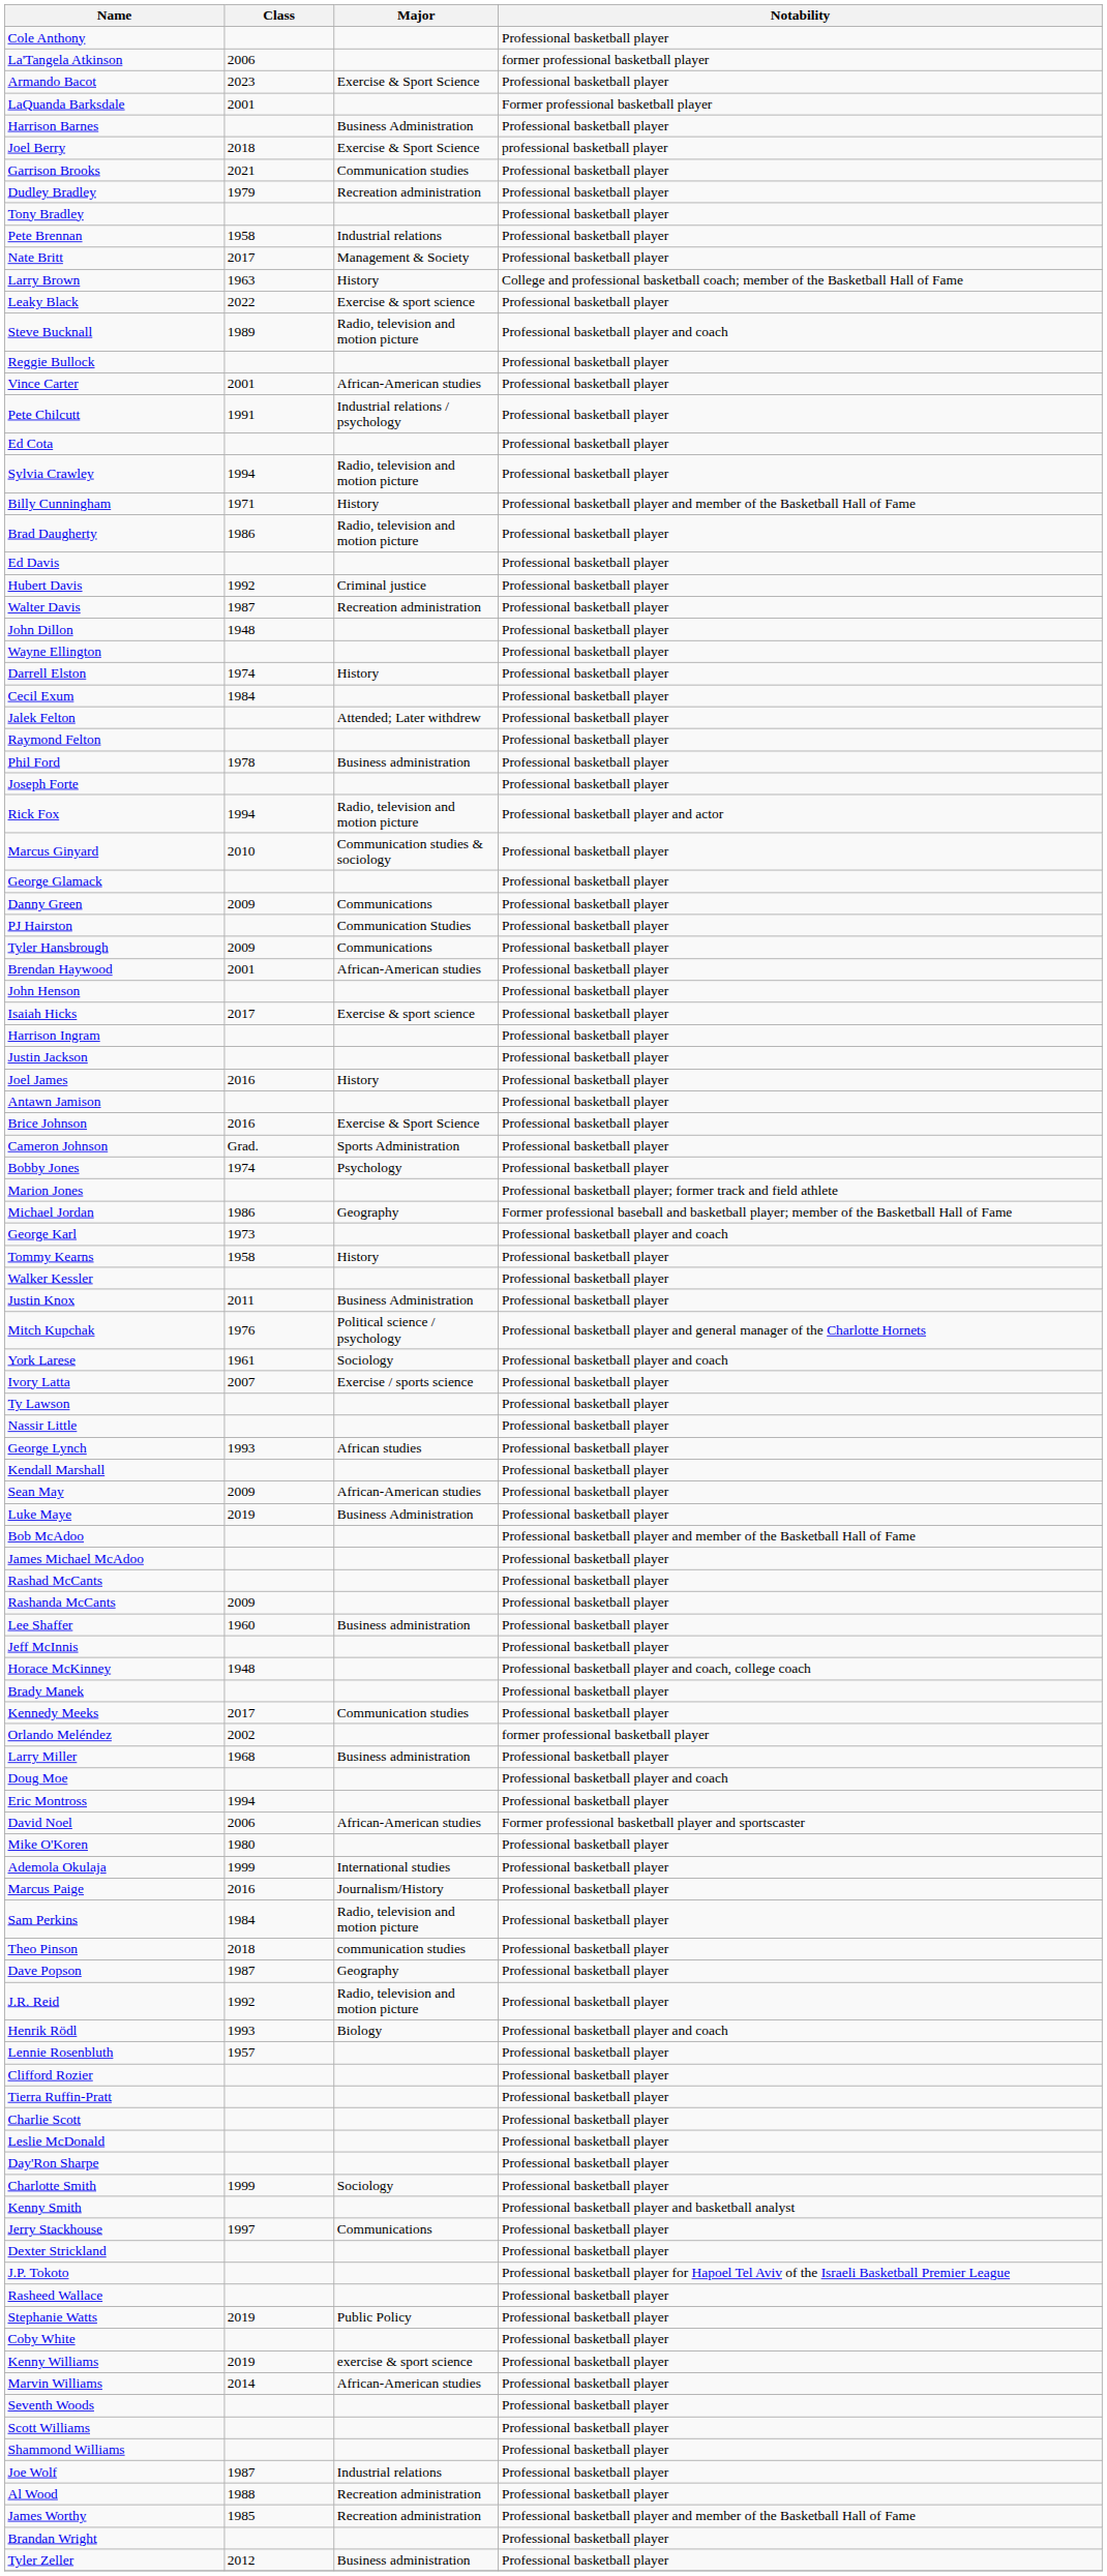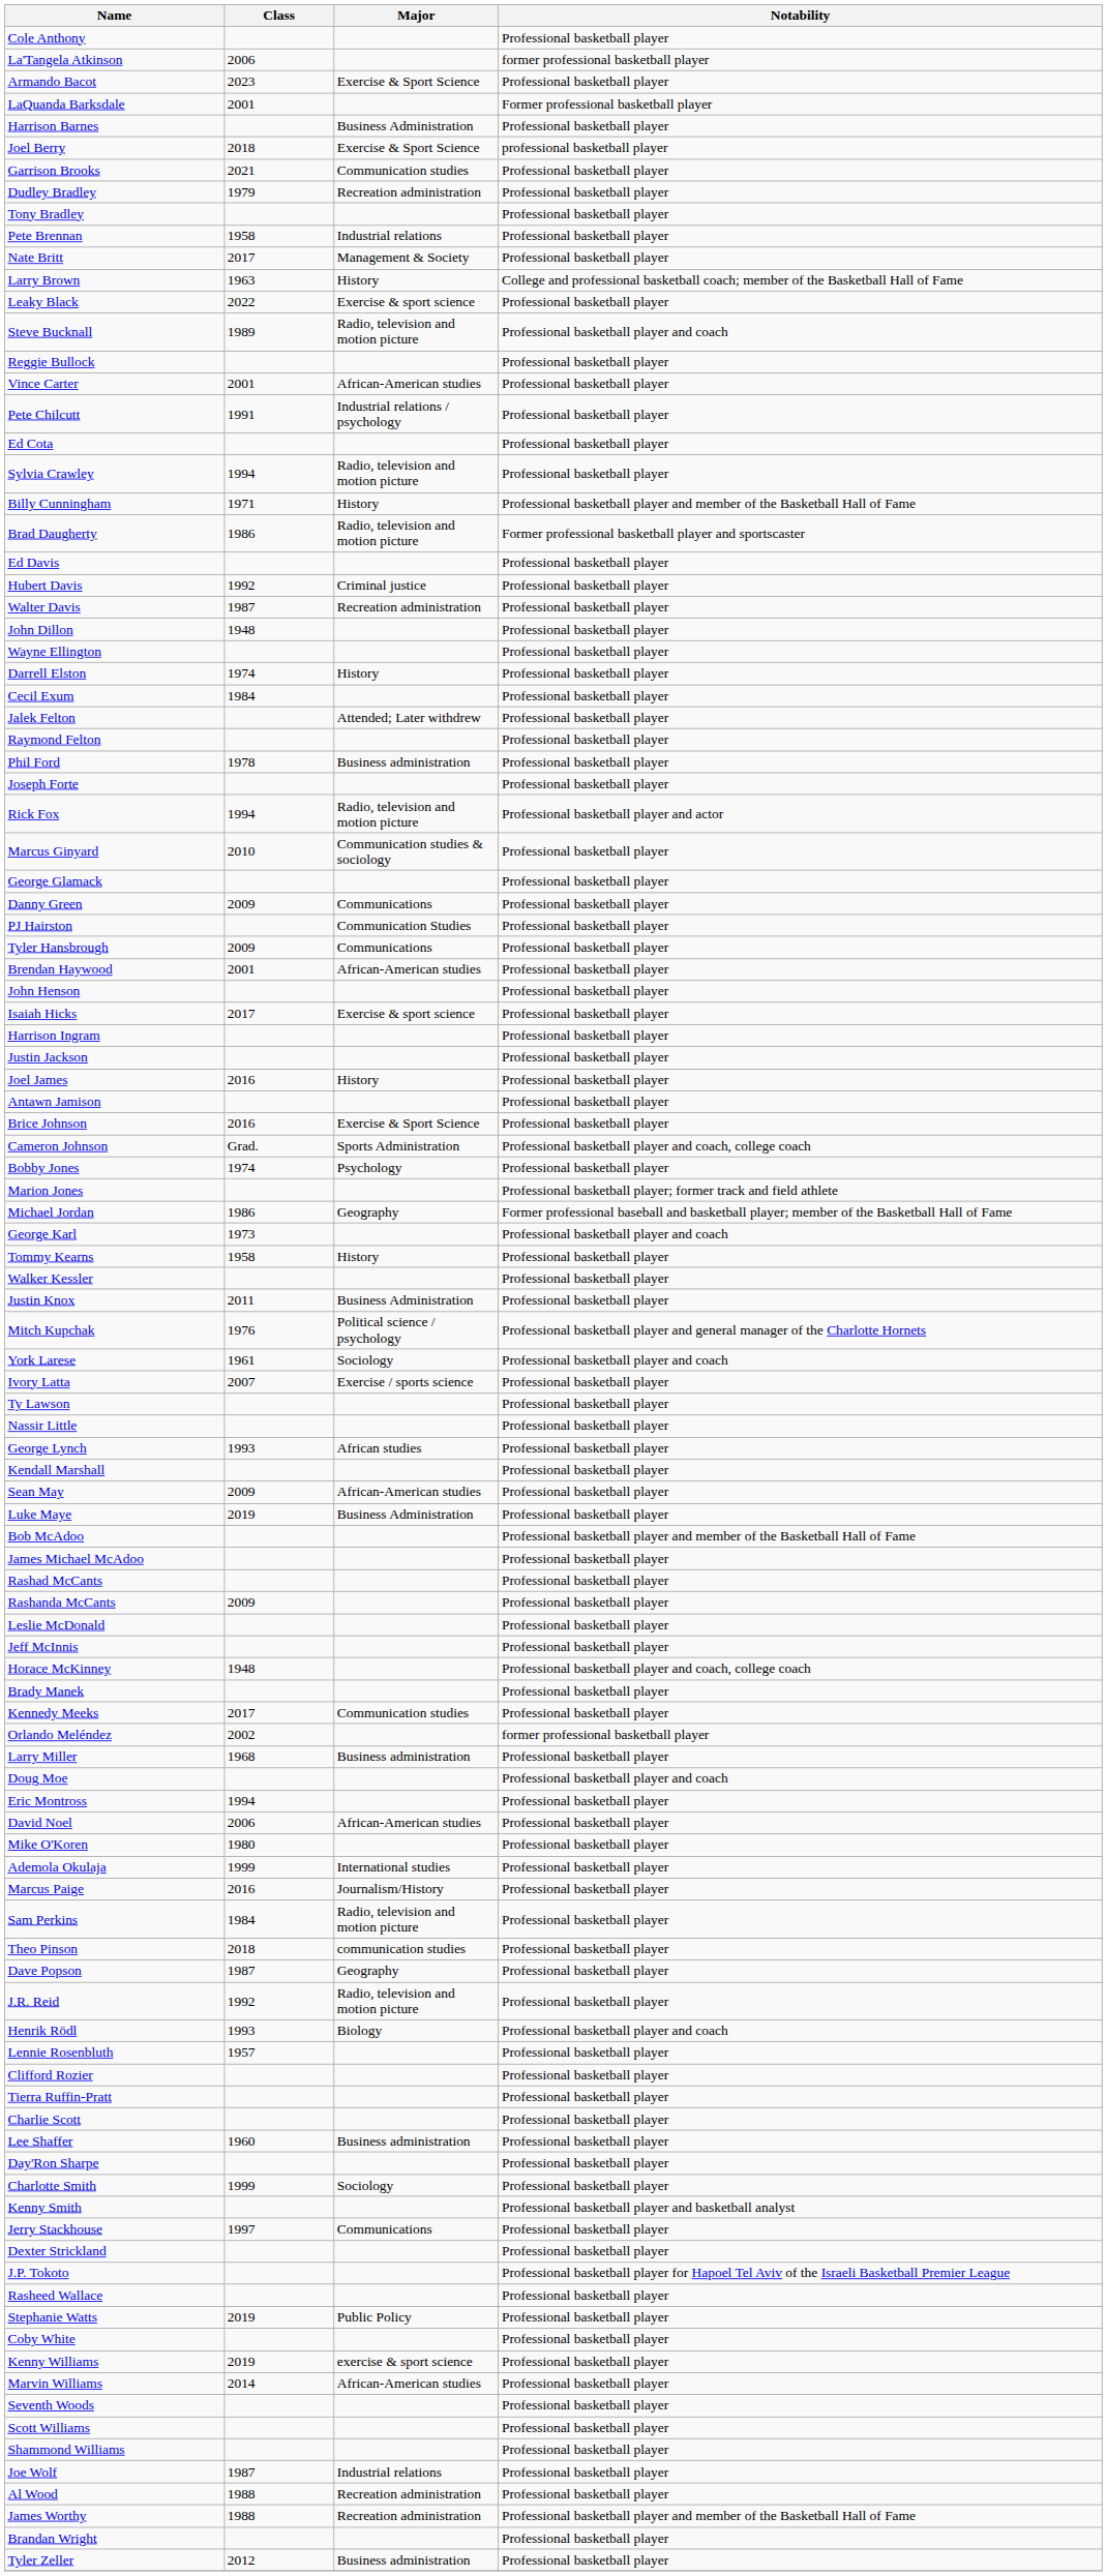Brad Daugherty | Notability: Professional basketball player -> Former professional basketball player and sportscaster
Cameron Johnson | Notability: Professional basketball player -> Professional basketball player and coach, college coach
rows swapped: Leslie McDonald <-> Lee Shaffer
David Noel | Notability: Former professional basketball player and sportscaster -> Professional basketball player
James Worthy | Class: 1985 -> 1988
